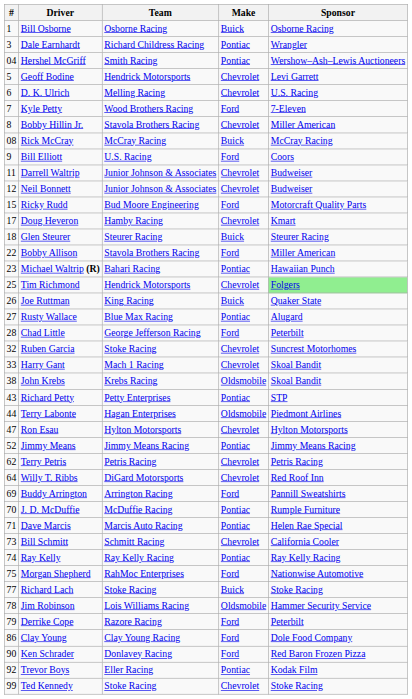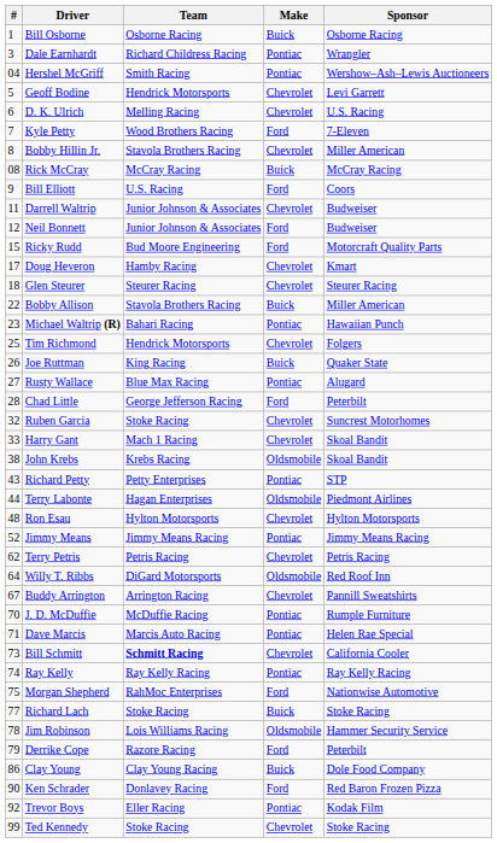Neil Bonnett | Make: Chevrolet -> Ford
Glen Steurer | Make: Buick -> Chevrolet
Bobby Allison | Make: Ford -> Buick
Tim Richmond | Sponsor: lightgreen background -> no background
Ron Esau | #: 47 -> 48
Willy T. Ribbs | Make: Chevrolet -> Oldsmobile
Buddy Arrington | #: 69 -> 67
Buddy Arrington | Make: Ford -> Chevrolet
Bill Schmitt | Team: normal -> bold
Clay Young | Make: Ford -> Buick
